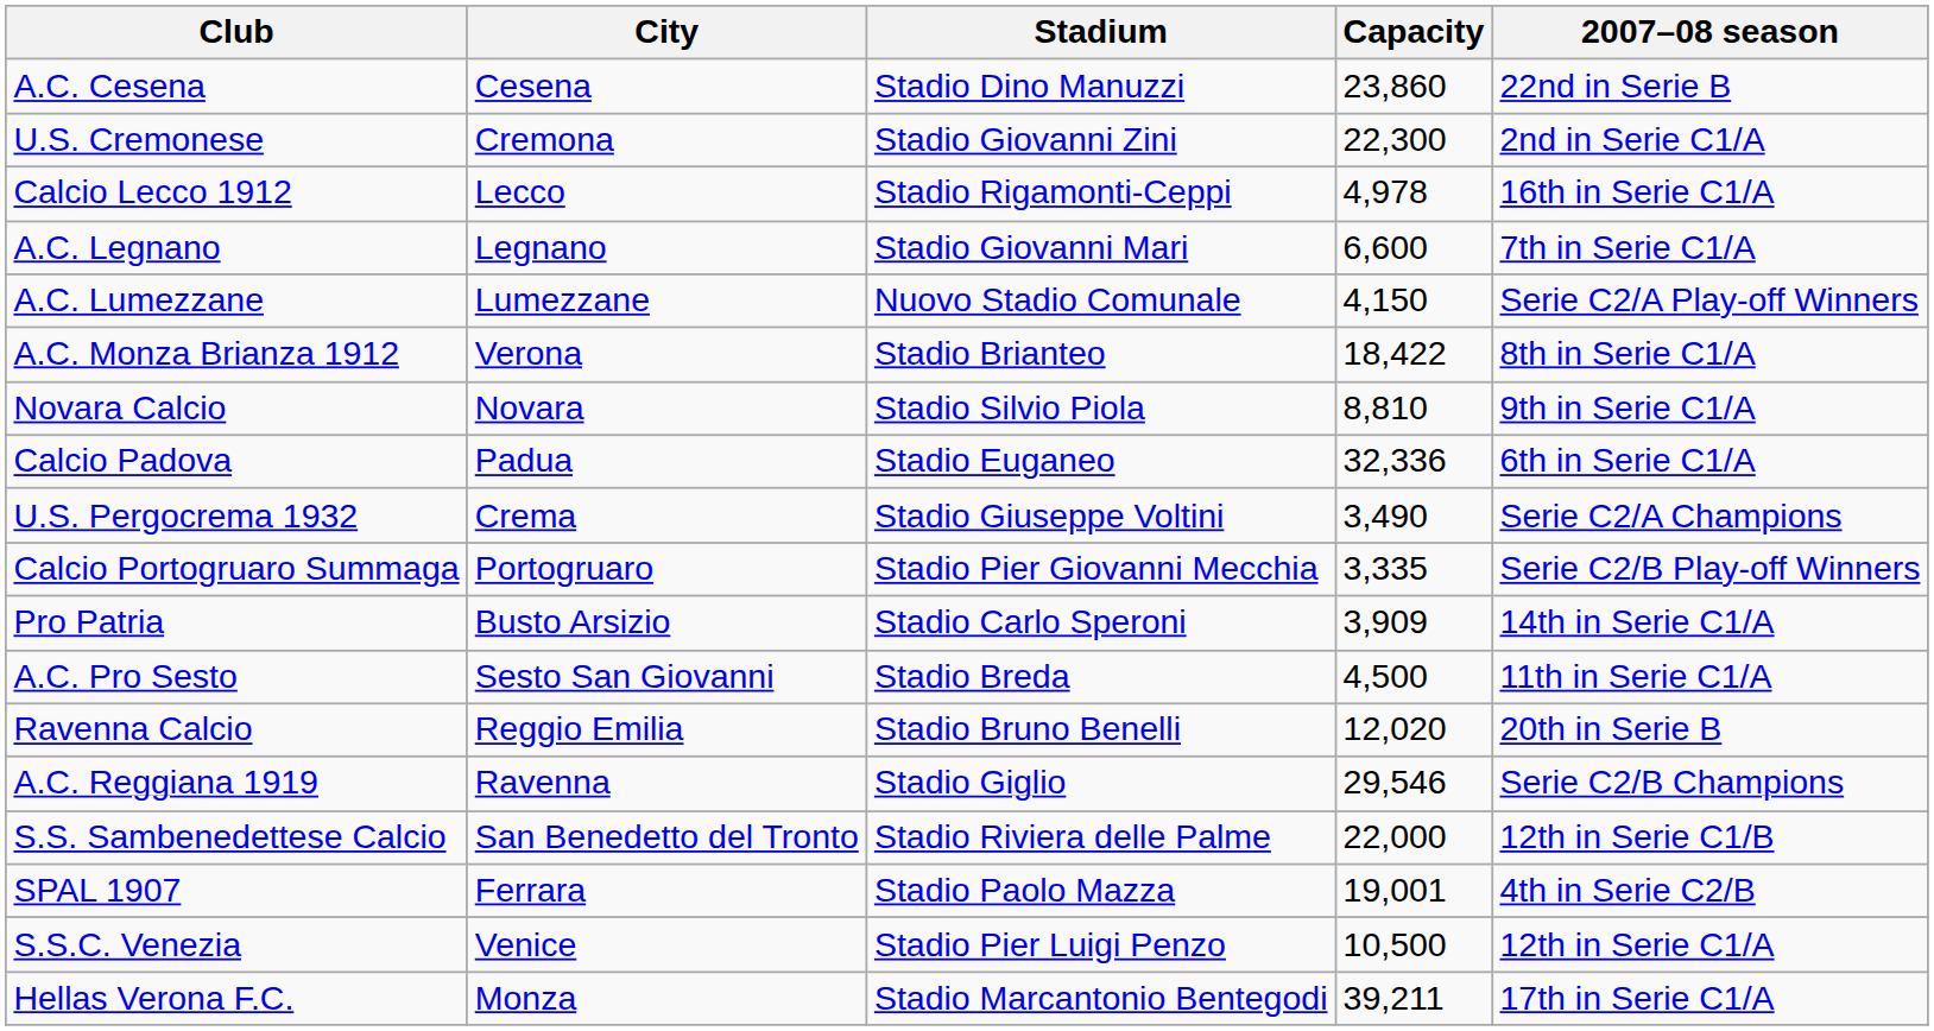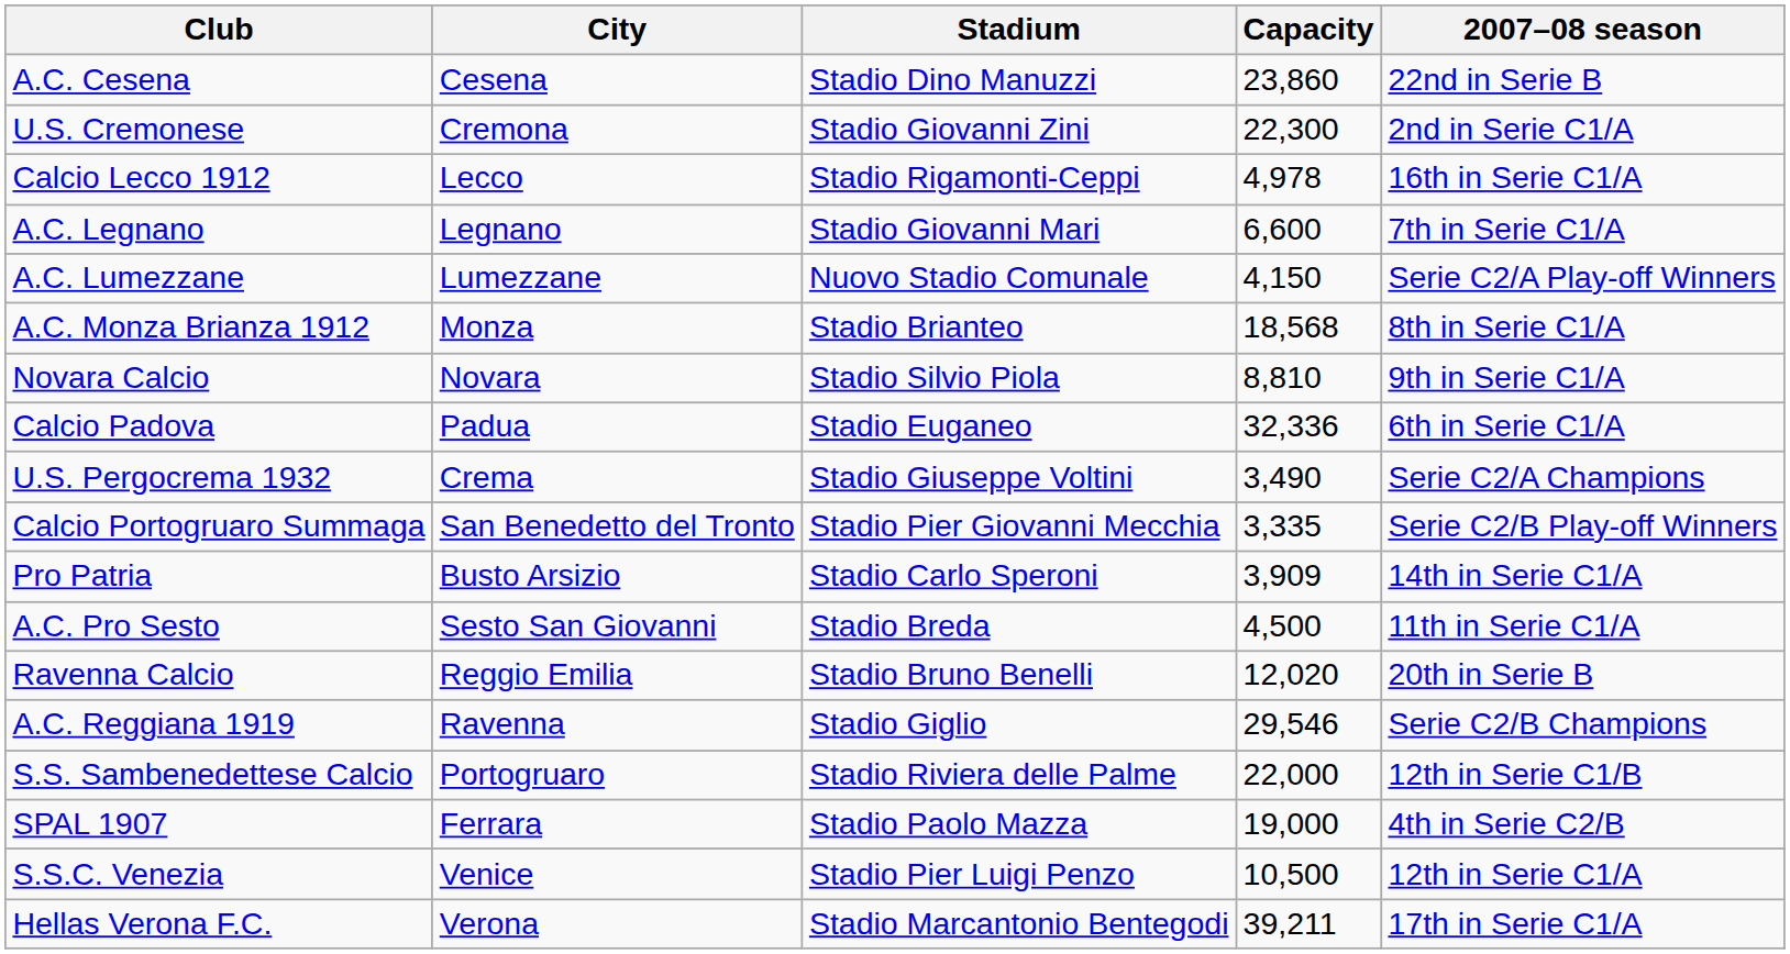A.C. Monza Brianza 1912 | City: Verona -> Monza
A.C. Monza Brianza 1912 | Capacity: 18,422 -> 18,568
Calcio Portogruaro Summaga | City: Portogruaro -> San Benedetto del Tronto
S.S. Sambenedettese Calcio | City: San Benedetto del Tronto -> Portogruaro
SPAL 1907 | Capacity: 19,001 -> 19,000
Hellas Verona F.C. | City: Monza -> Verona
